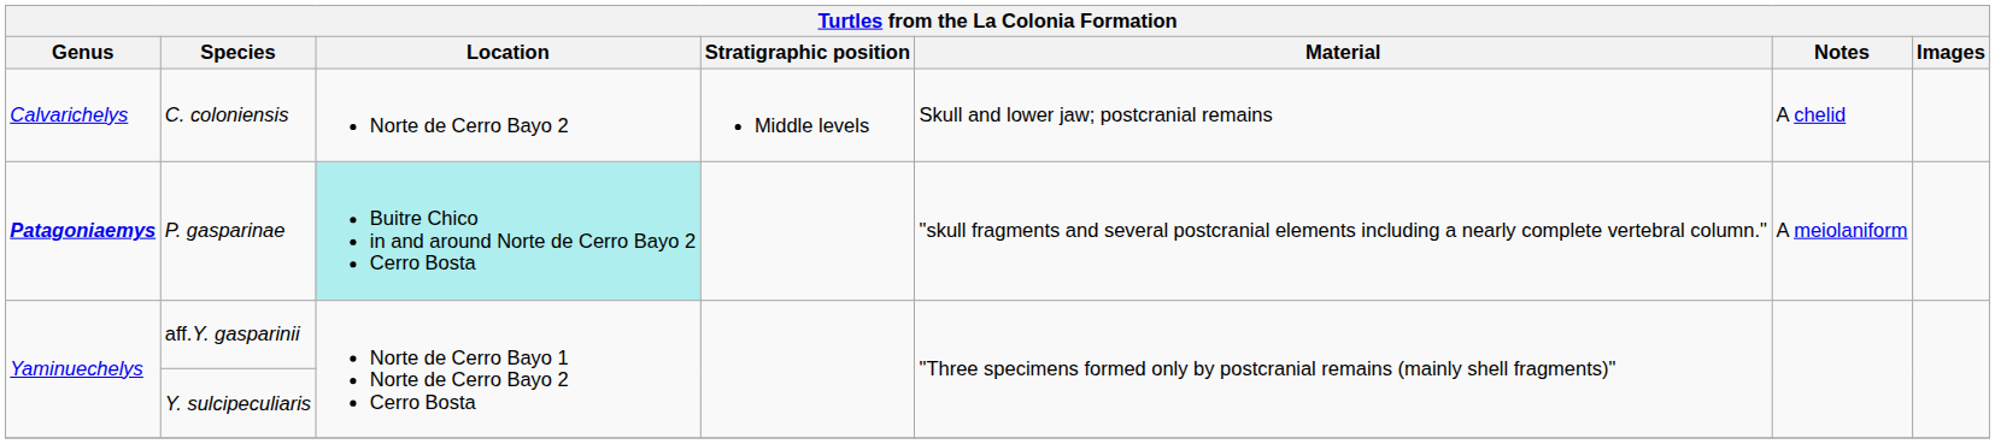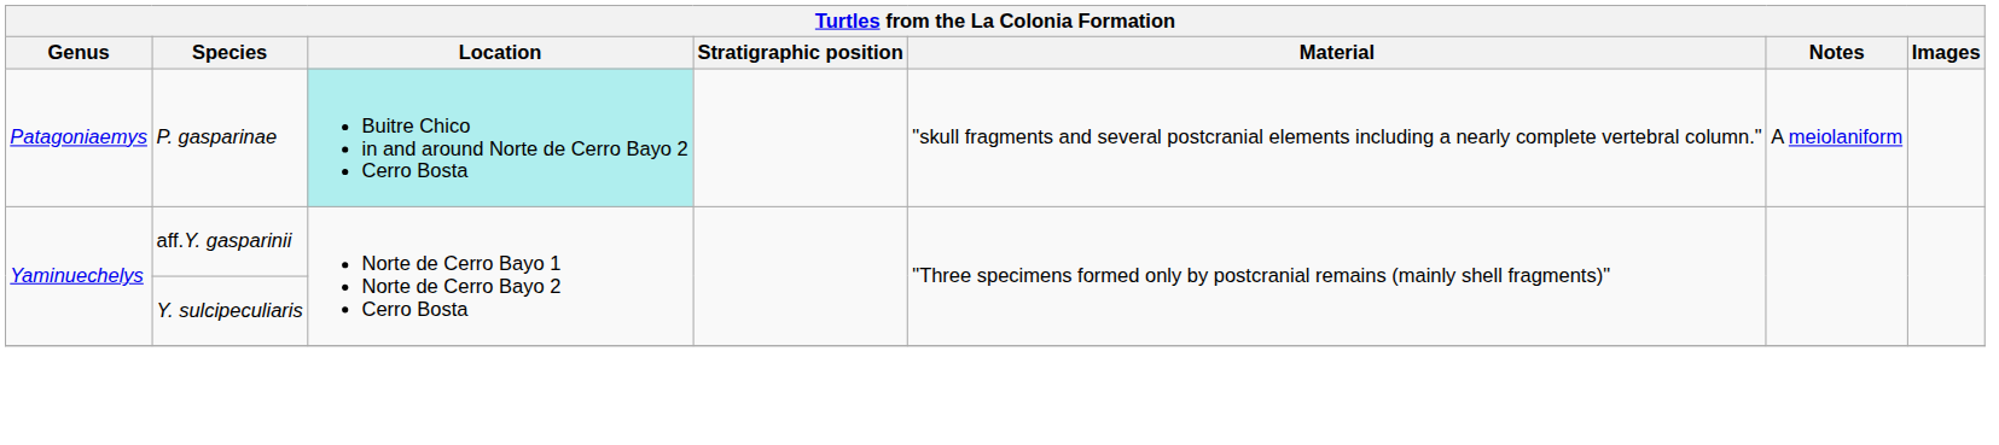- row: Calvarichelys | C. coloniensis | Norte de Cerro Bayo 2 | Middle levels | Skull and lower jaw; postcranial remains | A chelid
P. gasparinae | Genus: bold -> normal
